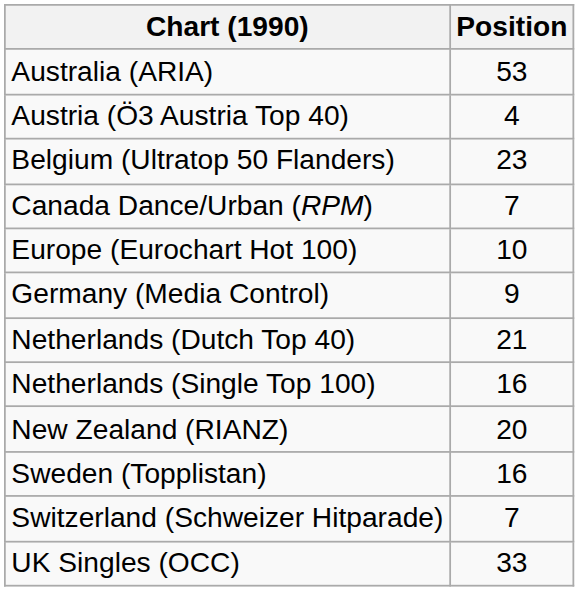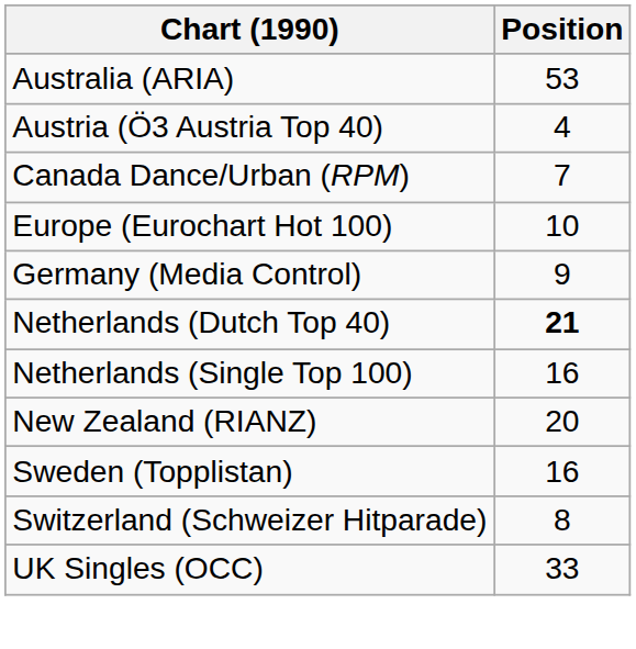- row: Belgium (Ultratop 50 Flanders) | 23
Netherlands (Dutch Top 40) | Position: normal -> bold
Switzerland (Schweizer Hitparade) | Position: 7 -> 8
